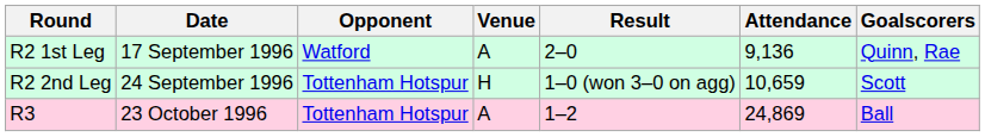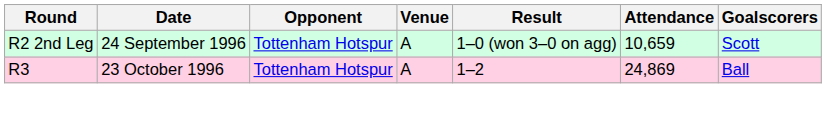- row: R2 1st Leg | 17 September 1996 | Watford | A | 2–0 | 9,136 | Quinn, Rae
R2 2nd Leg | Venue: H -> A
